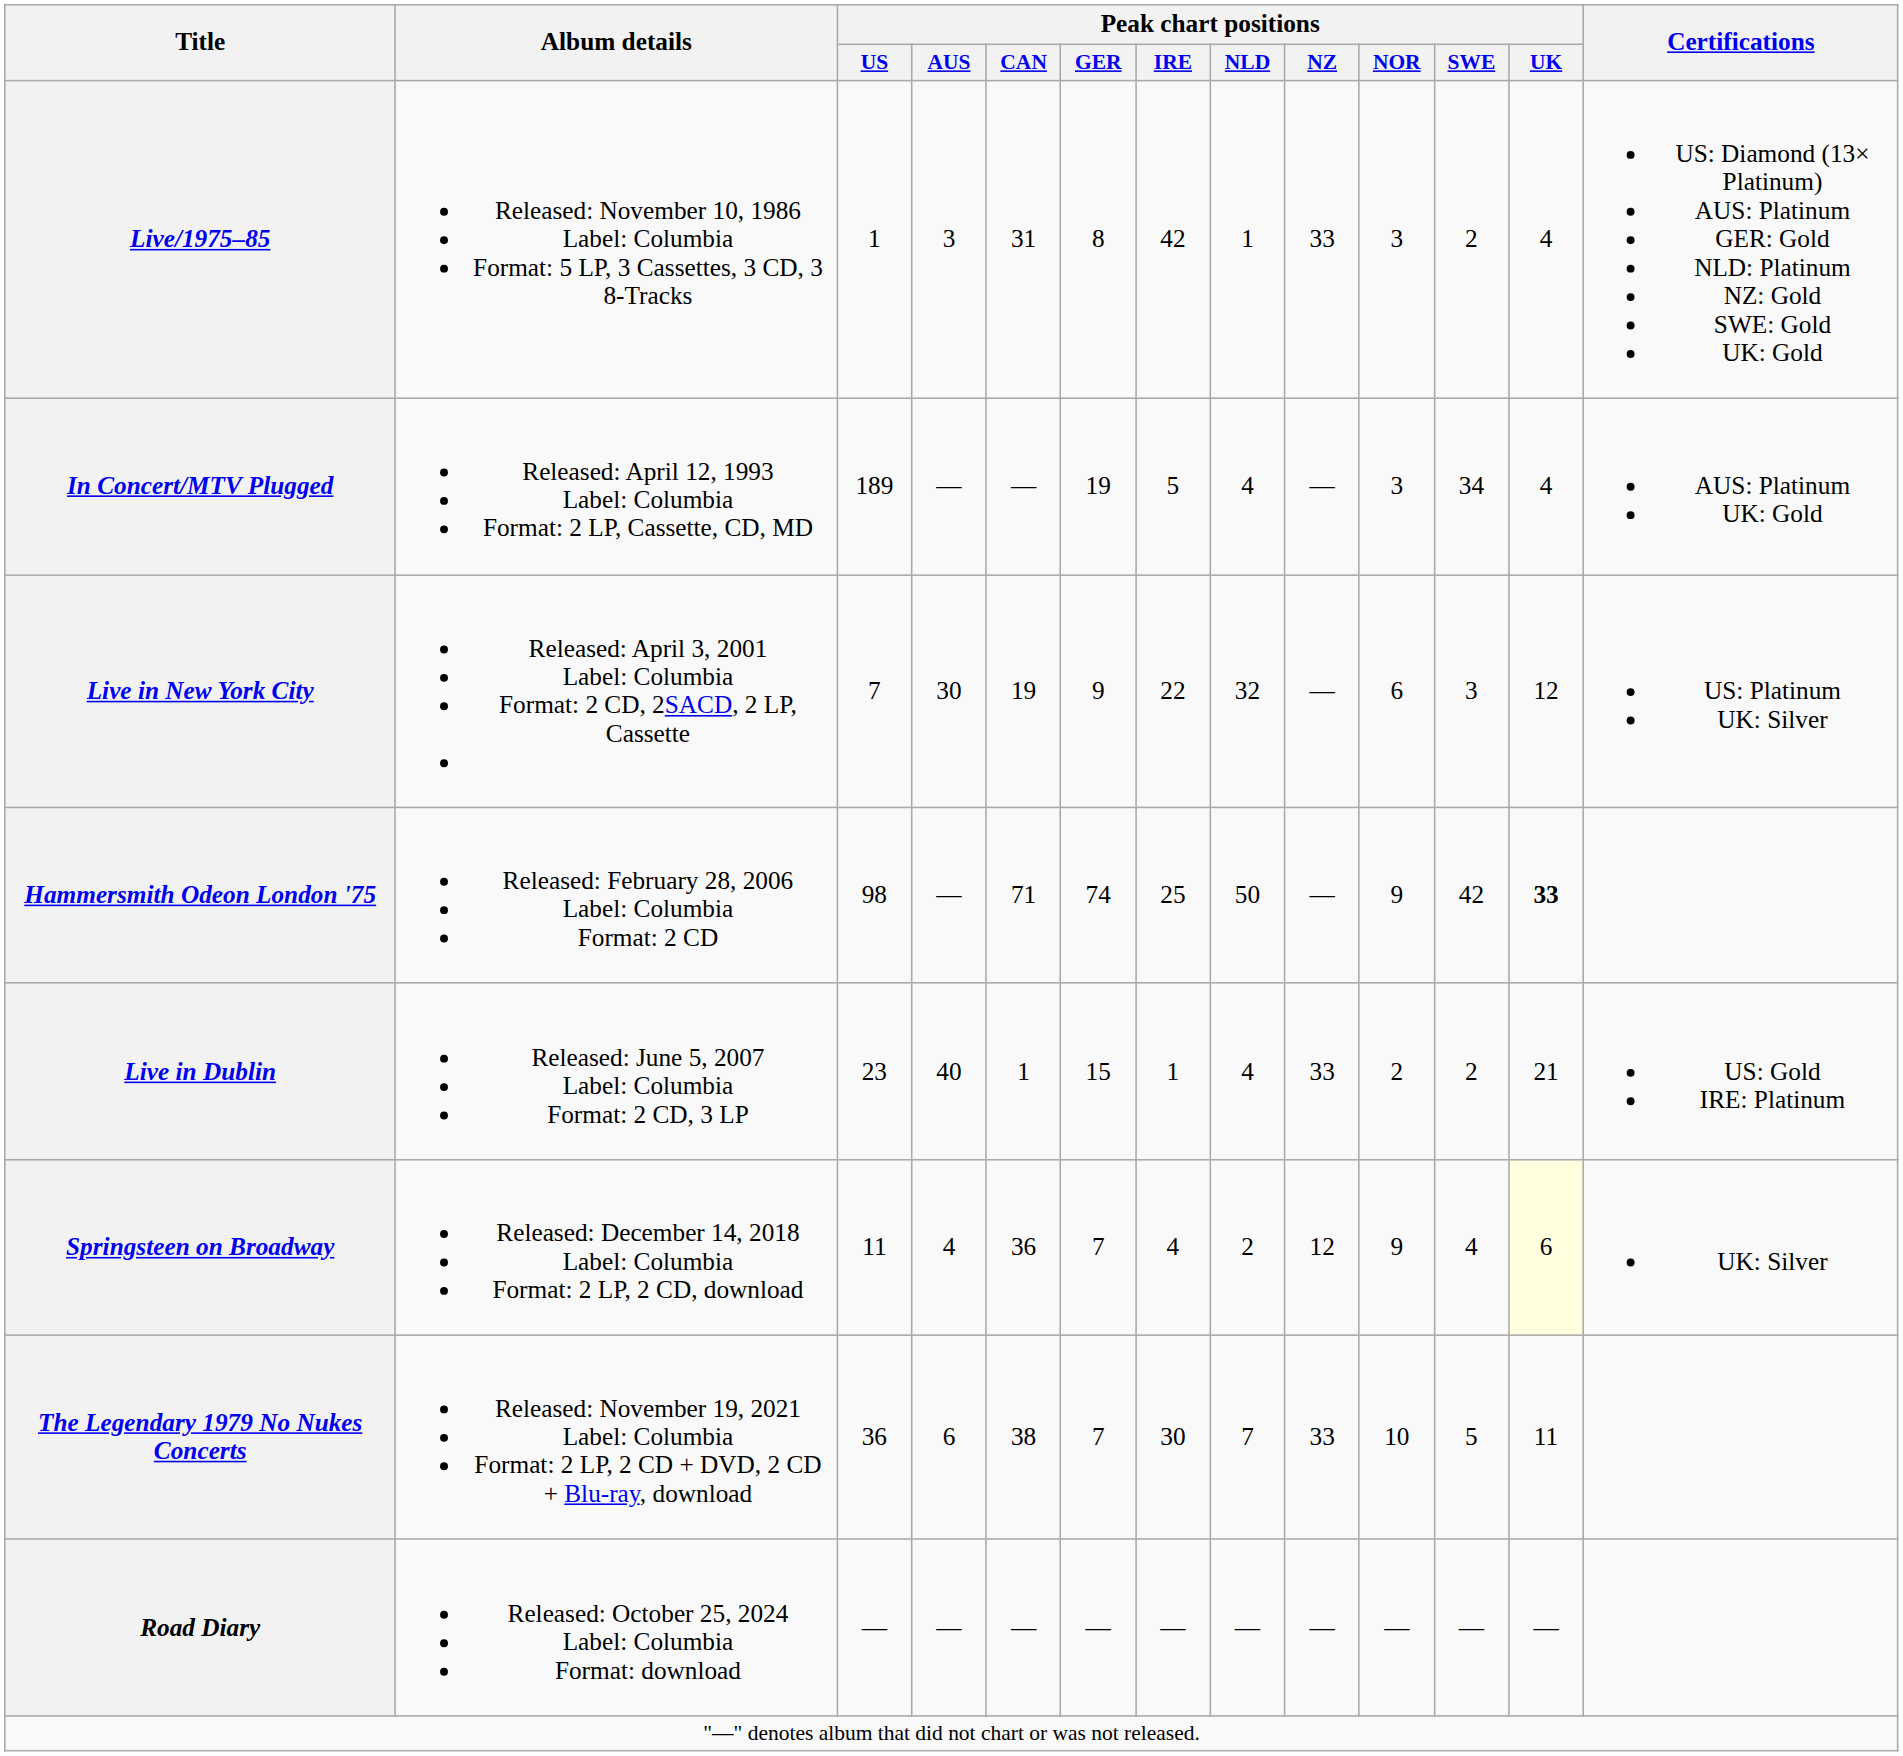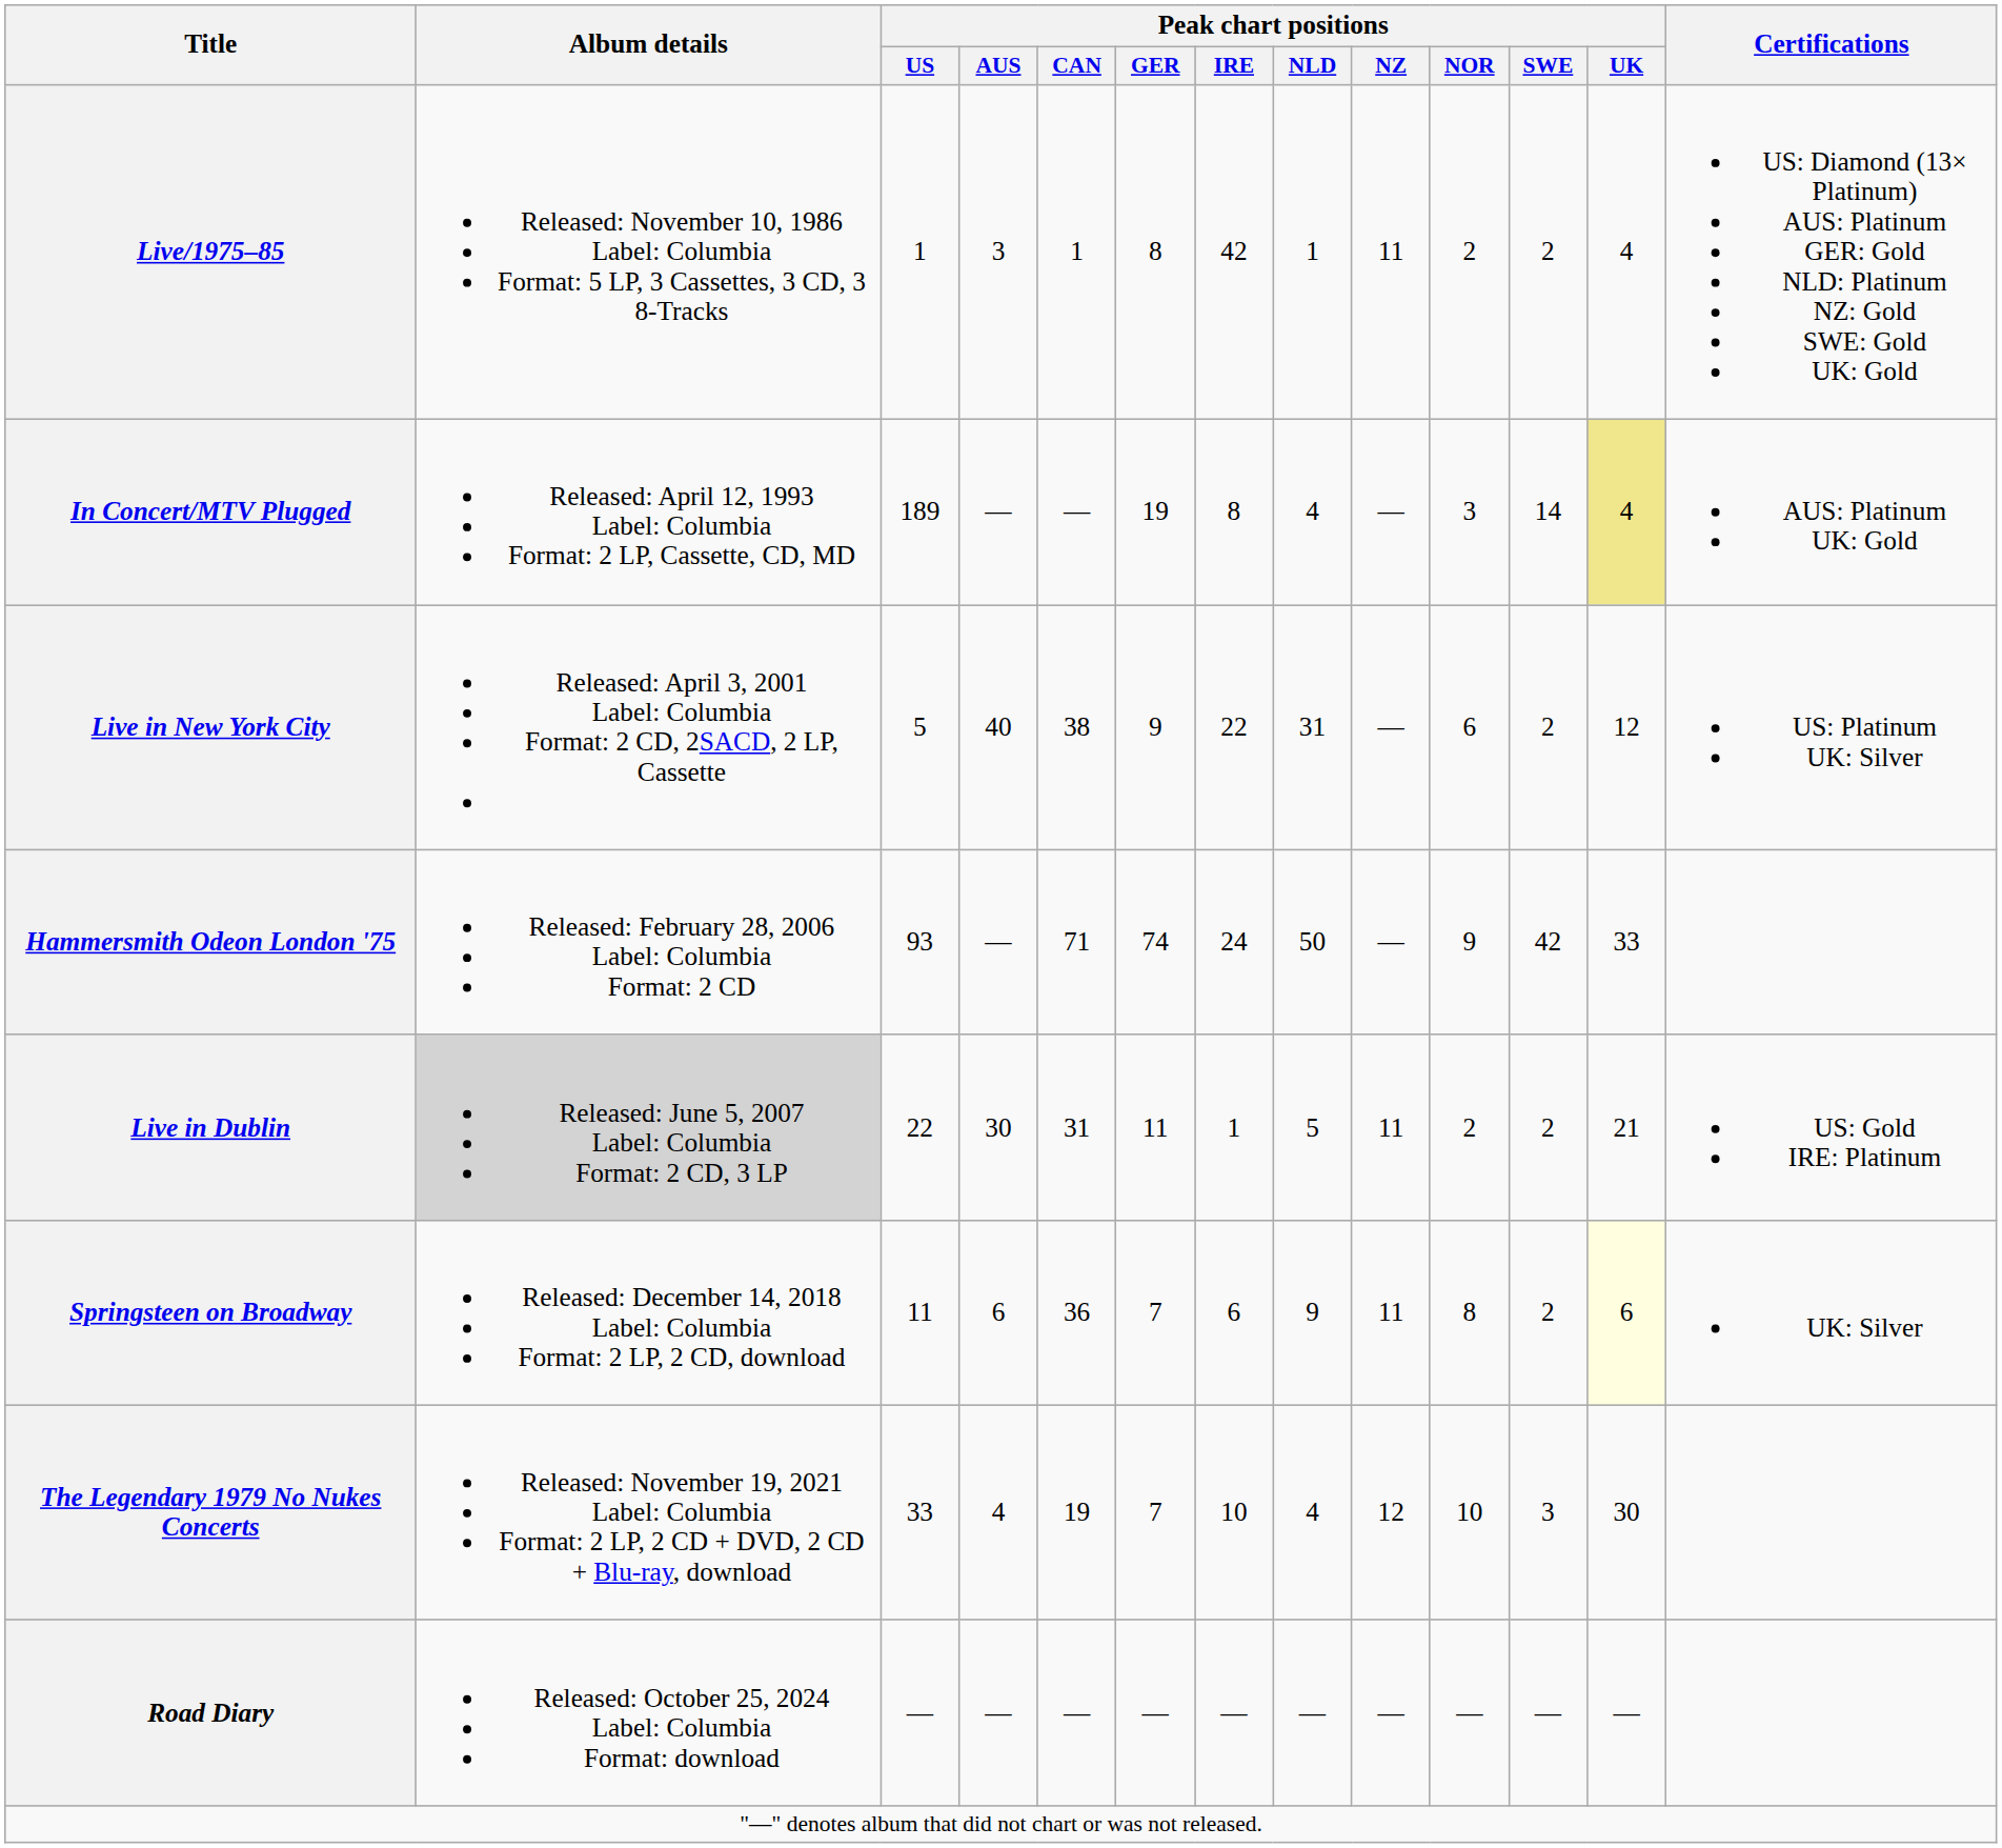Live/1975–85 | Peak chart positions / CAN: 31 -> 1
Live/1975–85 | Peak chart positions / NZ: 33 -> 11
Live/1975–85 | Peak chart positions / NOR: 3 -> 2
In Concert/MTV Plugged | Peak chart positions / IRE: 5 -> 8
In Concert/MTV Plugged | Peak chart positions / SWE: 34 -> 14
In Concert/MTV Plugged | Peak chart positions / UK: no background -> khaki background
Live in New York City | Peak chart positions / US: 7 -> 5
Live in New York City | Peak chart positions / AUS: 30 -> 40
Live in New York City | Peak chart positions / CAN: 19 -> 38
Live in New York City | Peak chart positions / NLD: 32 -> 31
Live in New York City | Peak chart positions / SWE: 3 -> 2
Hammersmith Odeon London '75 | Peak chart positions / US: 98 -> 93
Hammersmith Odeon London '75 | Peak chart positions / IRE: 25 -> 24
Hammersmith Odeon London '75 | Peak chart positions / UK: bold -> normal
Live in Dublin | Album details: no background -> lightgrey background
Live in Dublin | Peak chart positions / US: 23 -> 22
Live in Dublin | Peak chart positions / AUS: 40 -> 30
Live in Dublin | Peak chart positions / CAN: 1 -> 31
Live in Dublin | Peak chart positions / GER: 15 -> 11
Live in Dublin | Peak chart positions / NLD: 4 -> 5
Live in Dublin | Peak chart positions / NZ: 33 -> 11
Springsteen on Broadway | Peak chart positions / AUS: 4 -> 6
Springsteen on Broadway | Peak chart positions / IRE: 4 -> 6
Springsteen on Broadway | Peak chart positions / NLD: 2 -> 9
Springsteen on Broadway | Peak chart positions / NZ: 12 -> 11
Springsteen on Broadway | Peak chart positions / NOR: 9 -> 8
Springsteen on Broadway | Peak chart positions / SWE: 4 -> 2
The Legendary 1979 No Nukes Concerts | Peak chart positions / US: 36 -> 33
The Legendary 1979 No Nukes Concerts | Peak chart positions / AUS: 6 -> 4
The Legendary 1979 No Nukes Concerts | Peak chart positions / CAN: 38 -> 19
The Legendary 1979 No Nukes Concerts | Peak chart positions / IRE: 30 -> 10
The Legendary 1979 No Nukes Concerts | Peak chart positions / NLD: 7 -> 4
The Legendary 1979 No Nukes Concerts | Peak chart positions / NZ: 33 -> 12
The Legendary 1979 No Nukes Concerts | Peak chart positions / SWE: 5 -> 3
The Legendary 1979 No Nukes Concerts | Peak chart positions / UK: 11 -> 30
